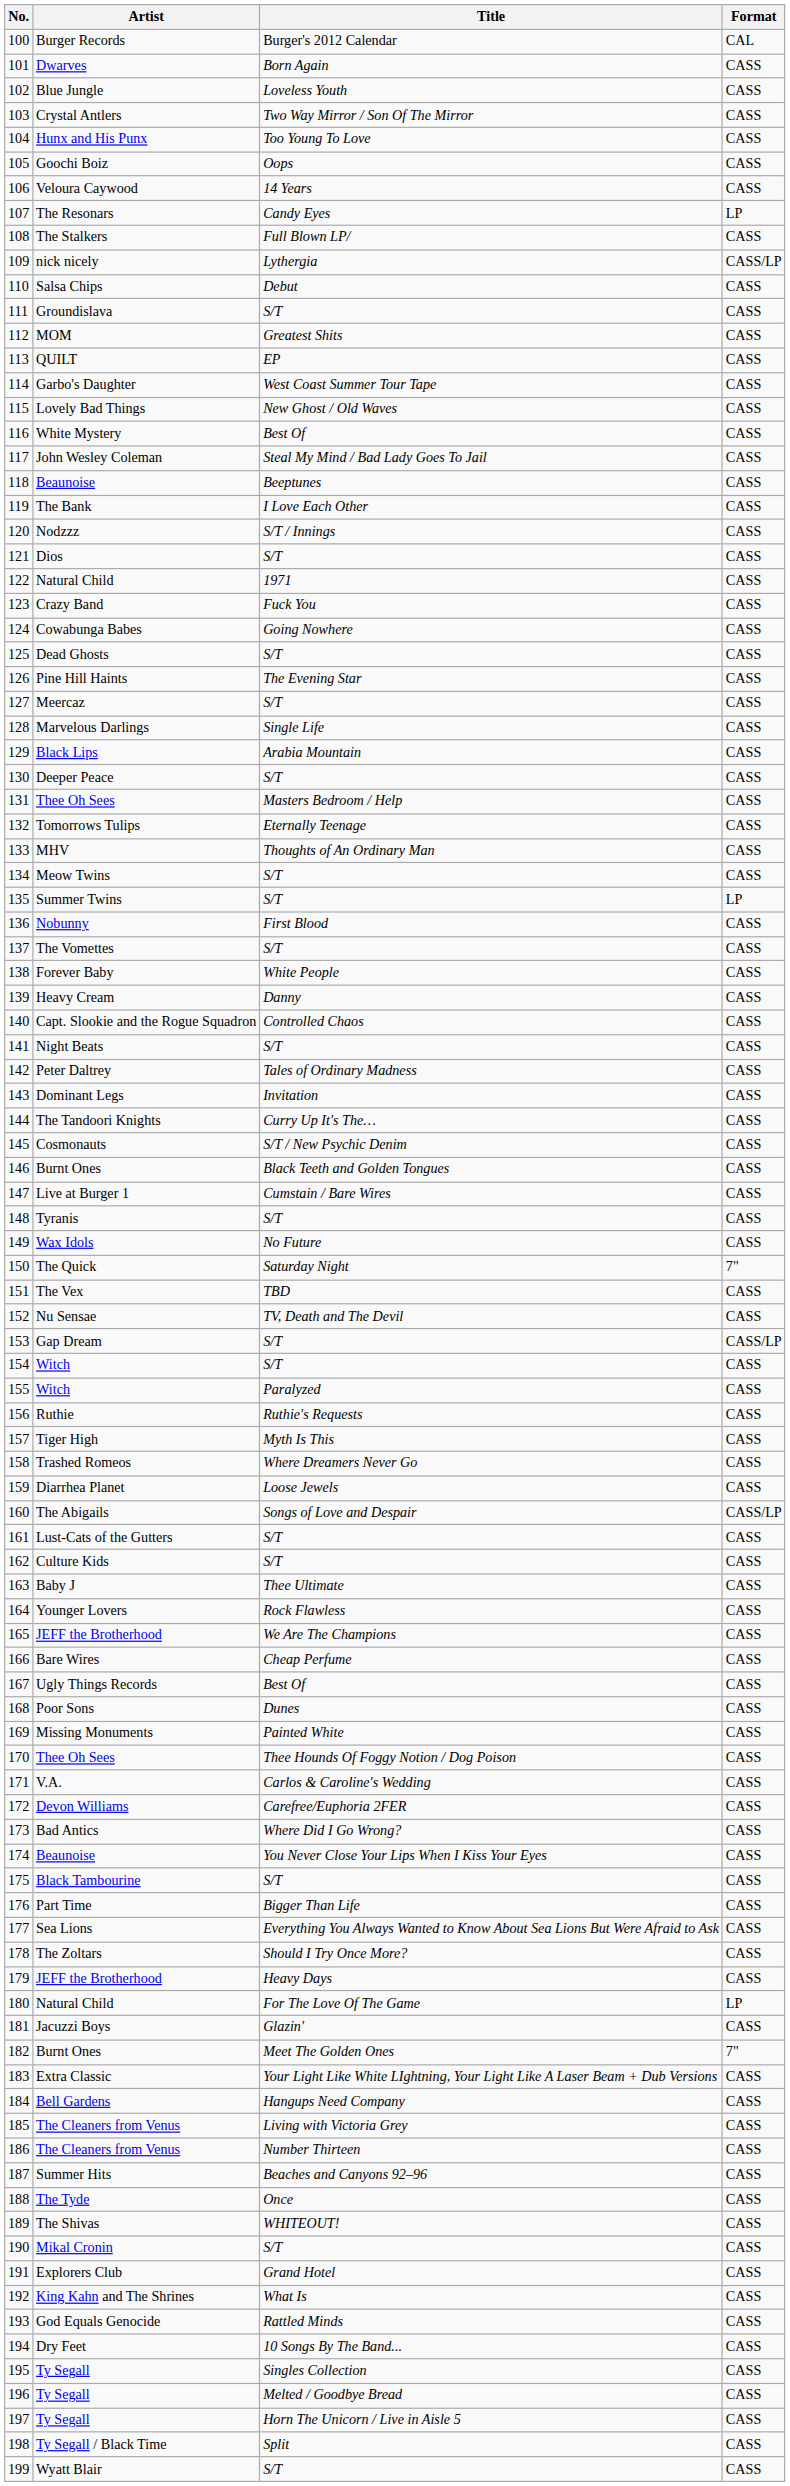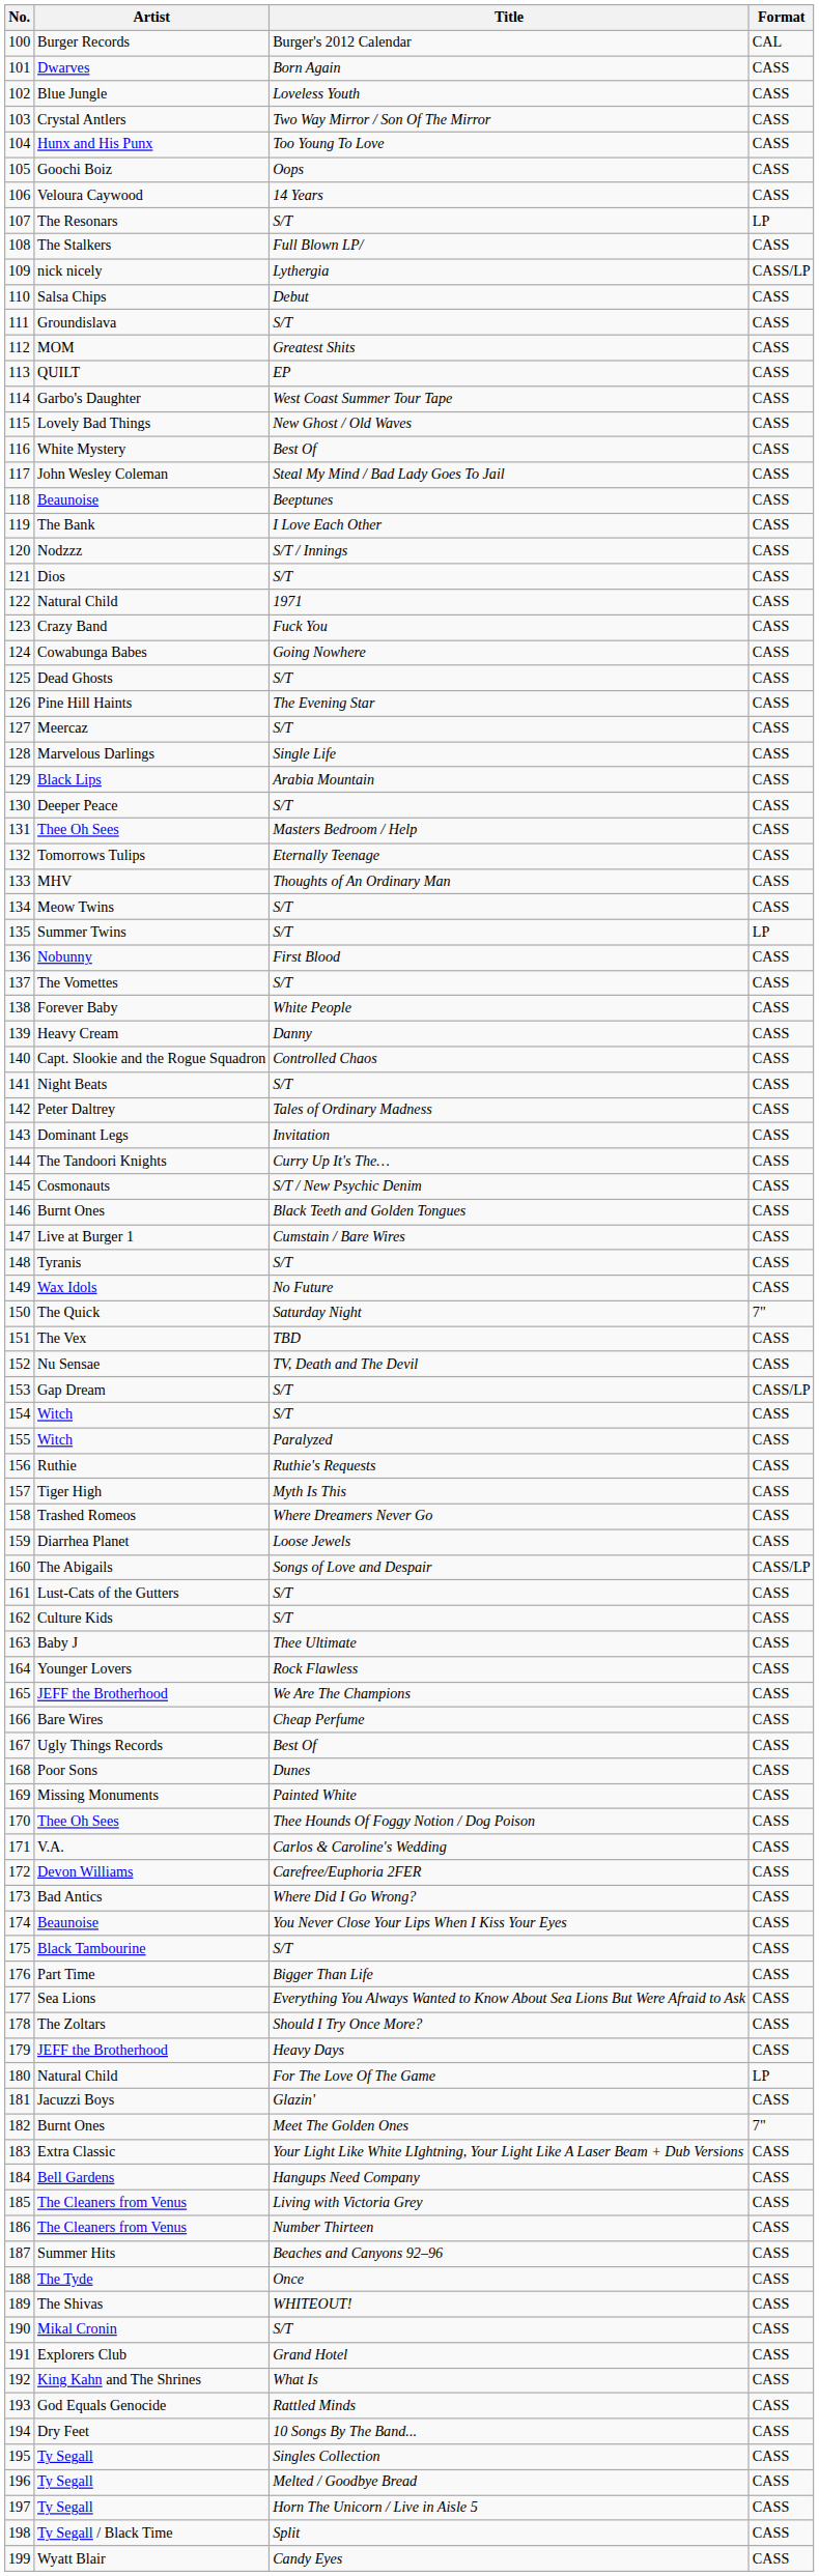The Resonars | Title: Candy Eyes -> S/T
Wyatt Blair | Title: S/T -> Candy Eyes
